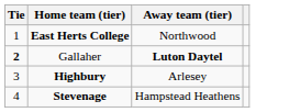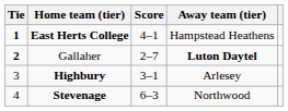+ column: Score | 4–1 | 2–7 | 3–1 | 6–3
East Herts College | Tie: normal -> bold
East Herts College | Away team (tier): Northwood -> Hampstead Heathens
Stevenage | Away team (tier): Hampstead Heathens -> Northwood
